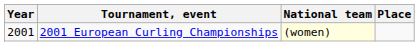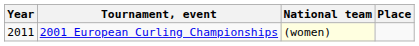2001 European Curling Championships | Year: 2001 -> 2011
